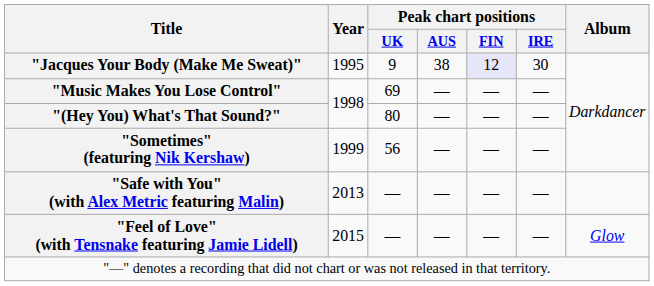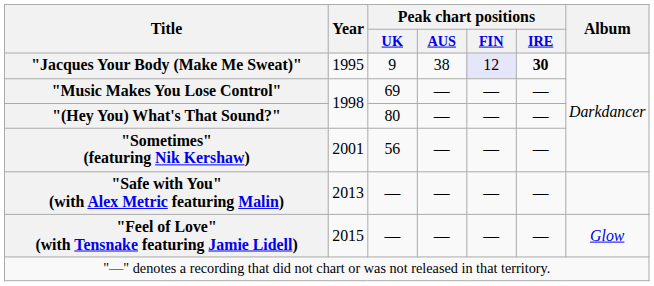"Jacques Your Body (Make Me Sweat)" | Peak chart positions / IRE: normal -> bold
"Sometimes" (featuring Nik Kershaw) | Year: 1999 -> 2001
